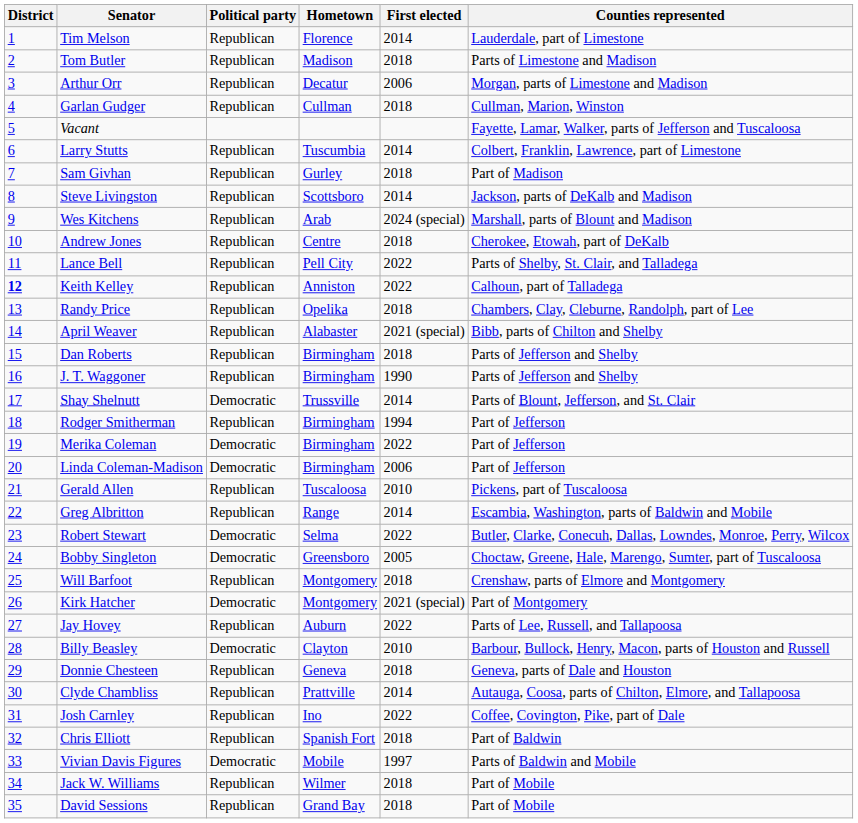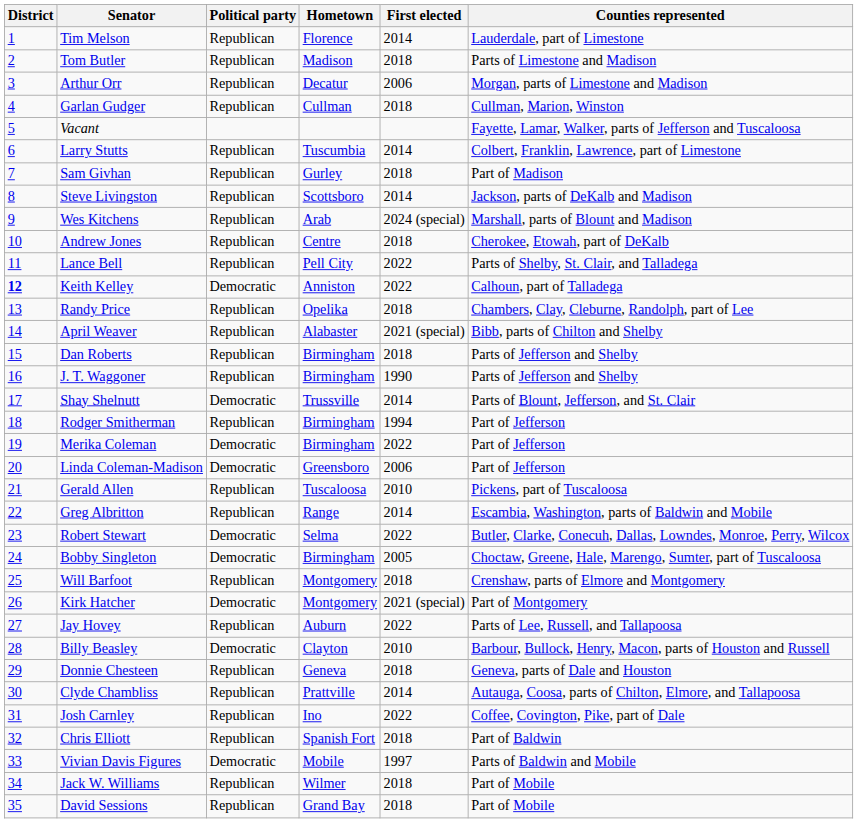Keith Kelley | Political party: Republican -> Democratic
Linda Coleman-Madison | Hometown: Birmingham -> Greensboro
Bobby Singleton | Hometown: Greensboro -> Birmingham
